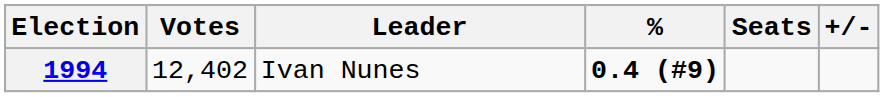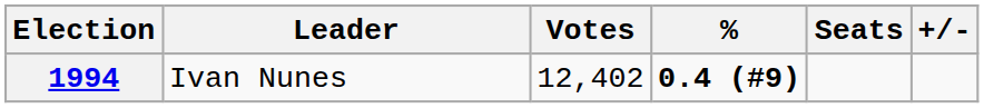columns swapped: Leader <-> Votes
